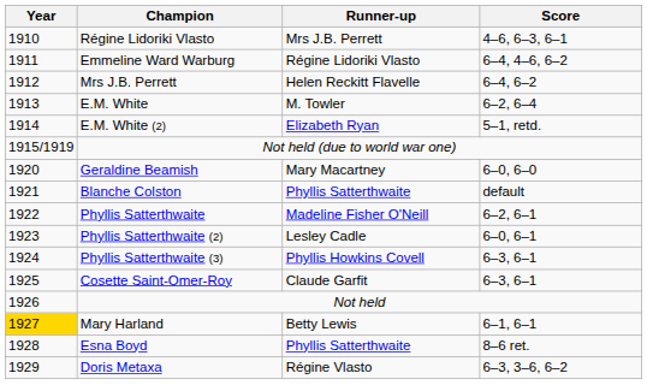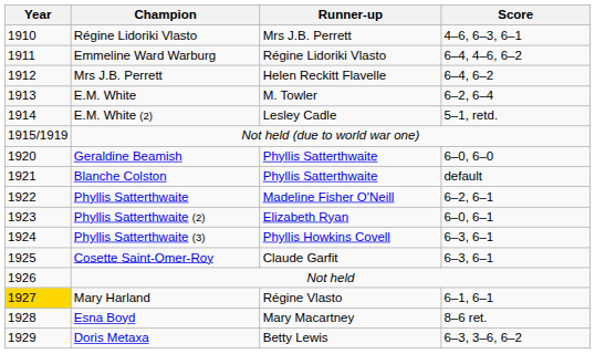E.M. White (2) | Runner-up: Elizabeth Ryan -> Lesley Cadle
Geraldine Beamish | Runner-up: Mary Macartney -> Phyllis Satterthwaite
Phyllis Satterthwaite (2) | Runner-up: Lesley Cadle -> Elizabeth Ryan
Mary Harland | Runner-up: Betty Lewis -> Régine Vlasto
Esna Boyd | Runner-up: Phyllis Satterthwaite -> Mary Macartney
Doris Metaxa | Runner-up: Régine Vlasto -> Betty Lewis
